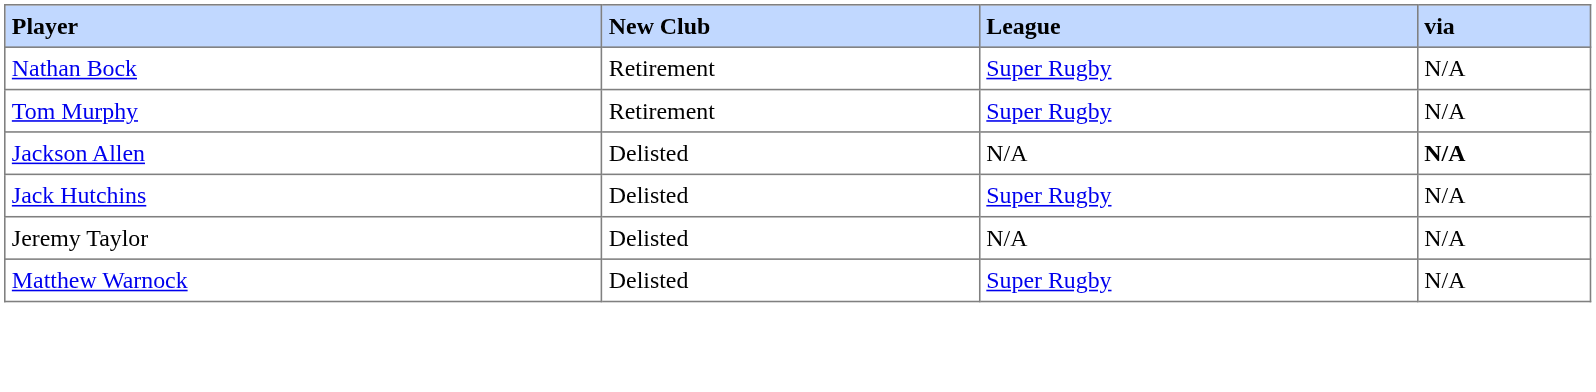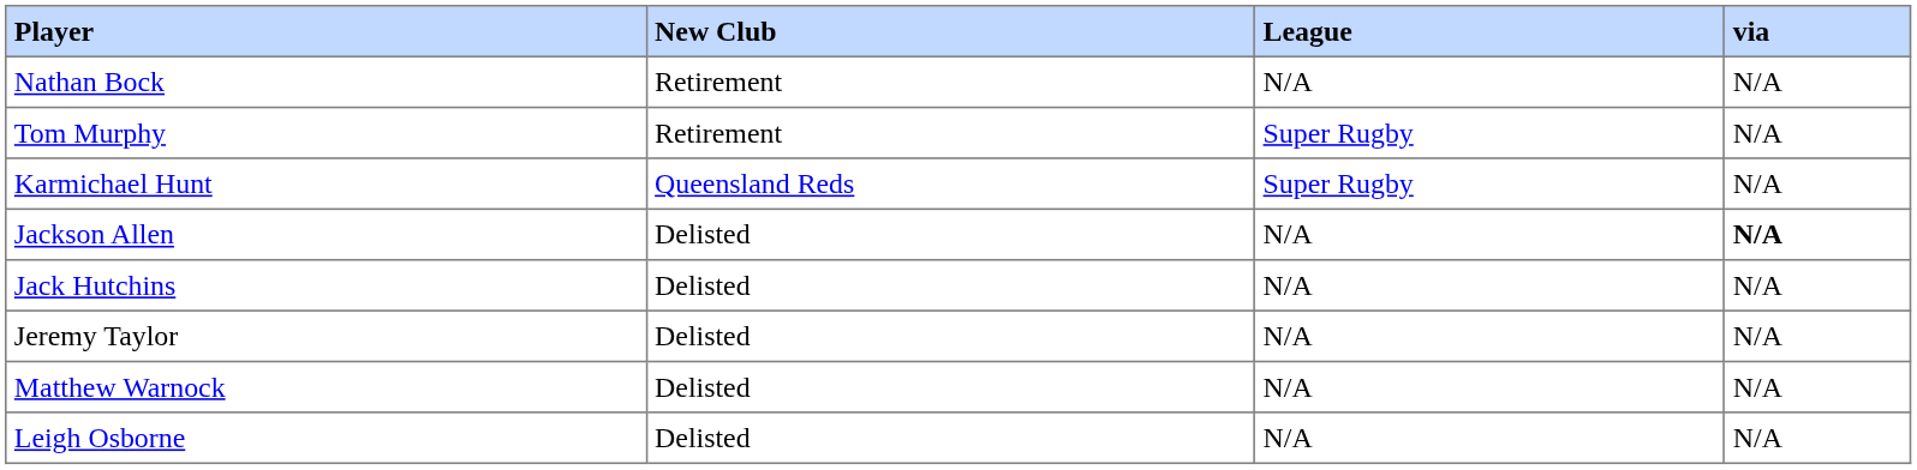Nathan Bock | League: Super Rugby -> N/A
+ row: Karmichael Hunt | Queensland Reds | Super Rugby | N/A
Jack Hutchins | League: Super Rugby -> N/A
Matthew Warnock | League: Super Rugby -> N/A
+ row: Leigh Osborne | Delisted | N/A | N/A
